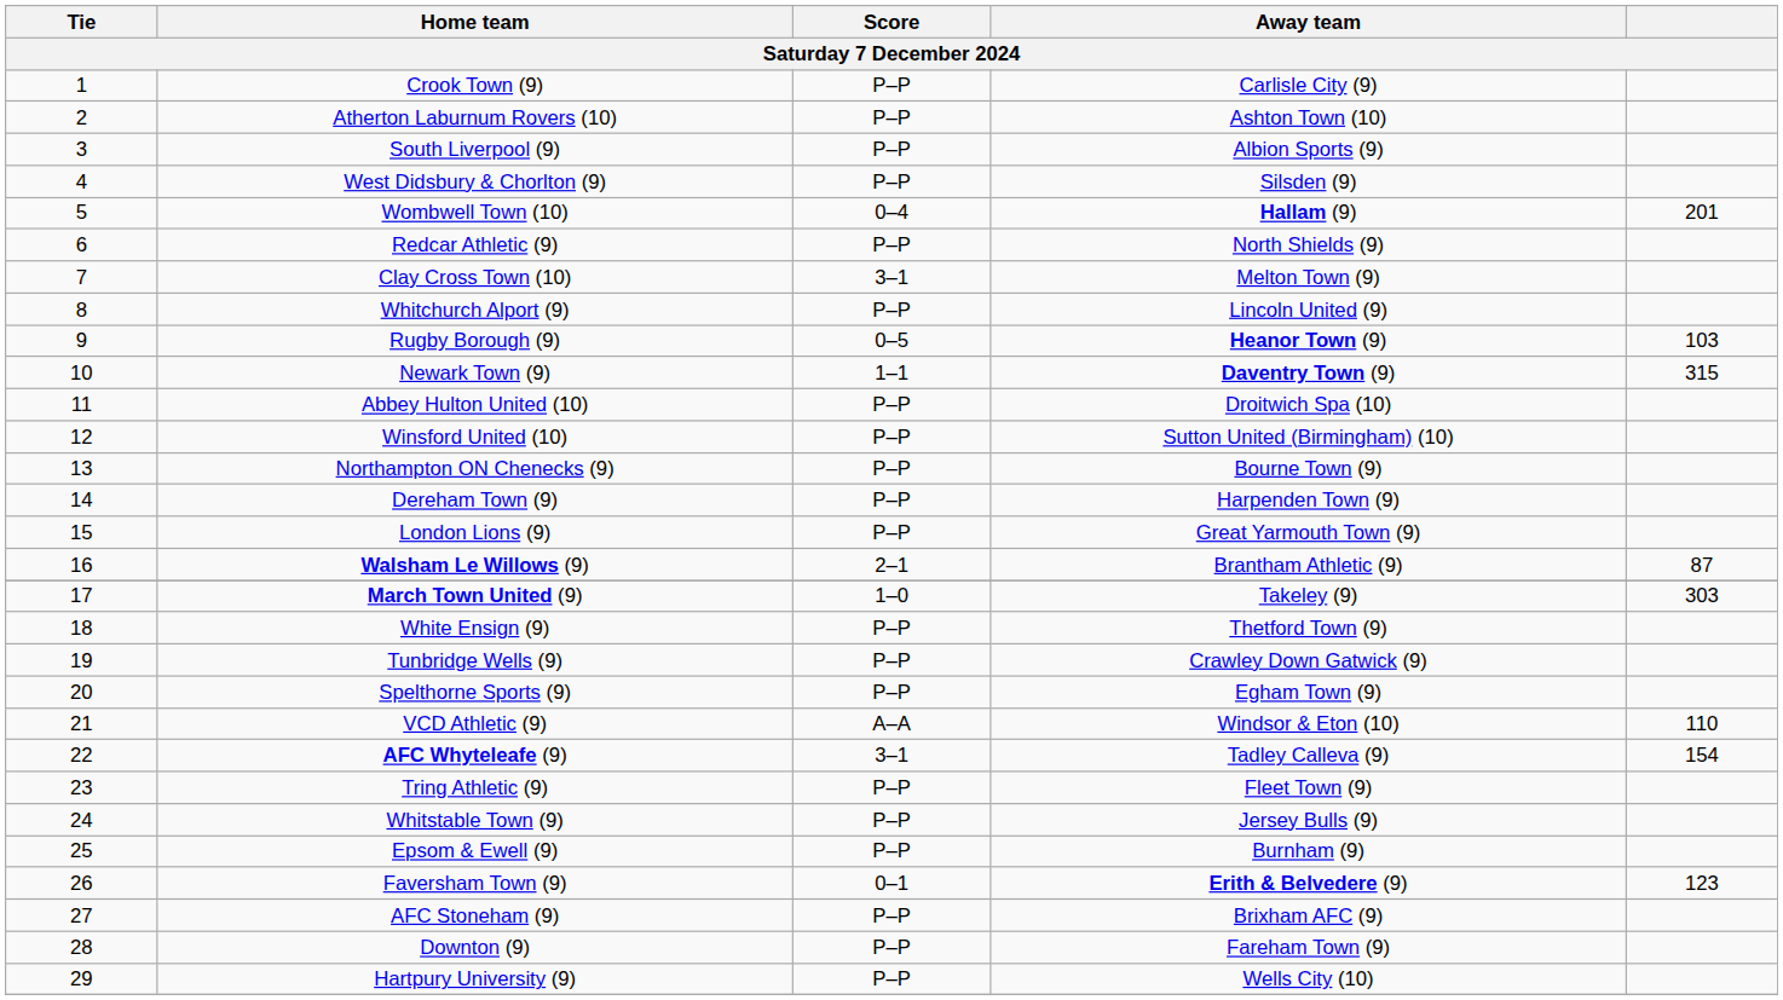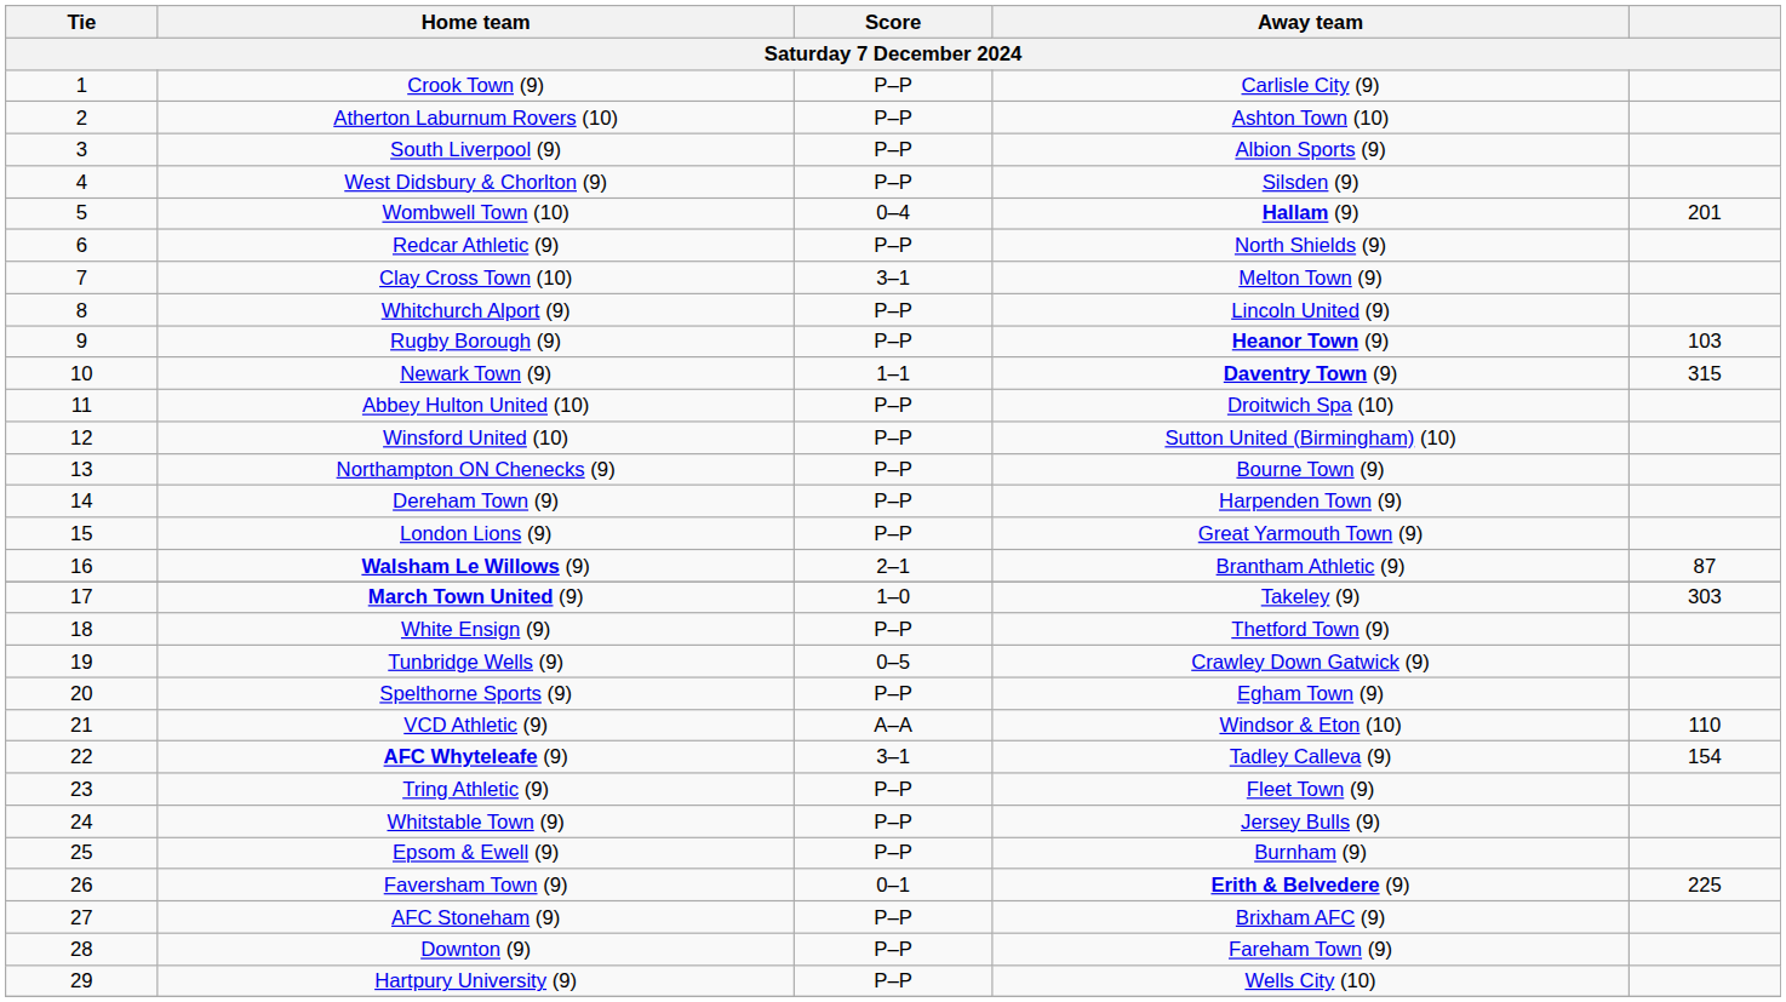Rugby Borough (9) | Score: 0–5 -> P–P
Tunbridge Wells (9) | Score: P–P -> 0–5
Faversham Town (9) | column 5: 123 -> 225
